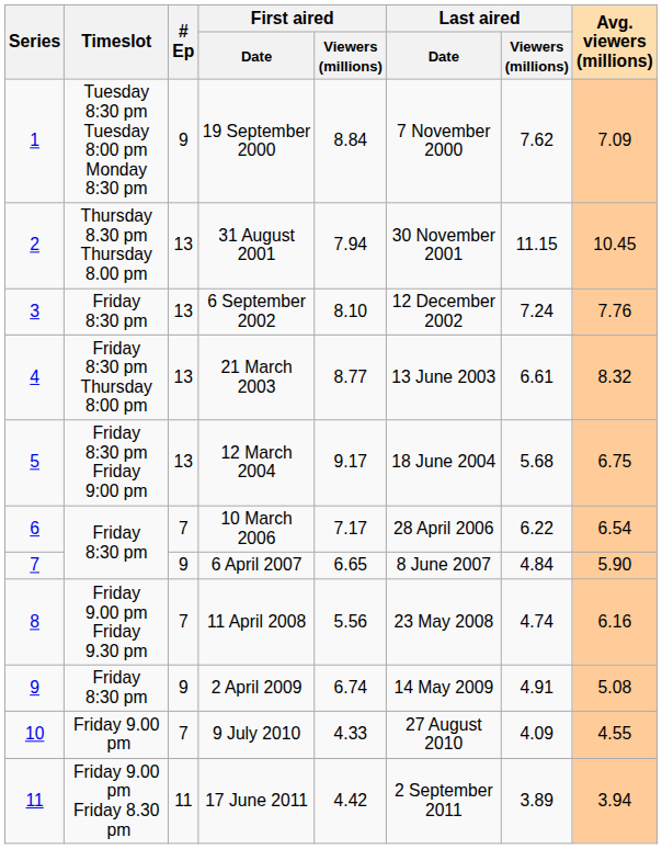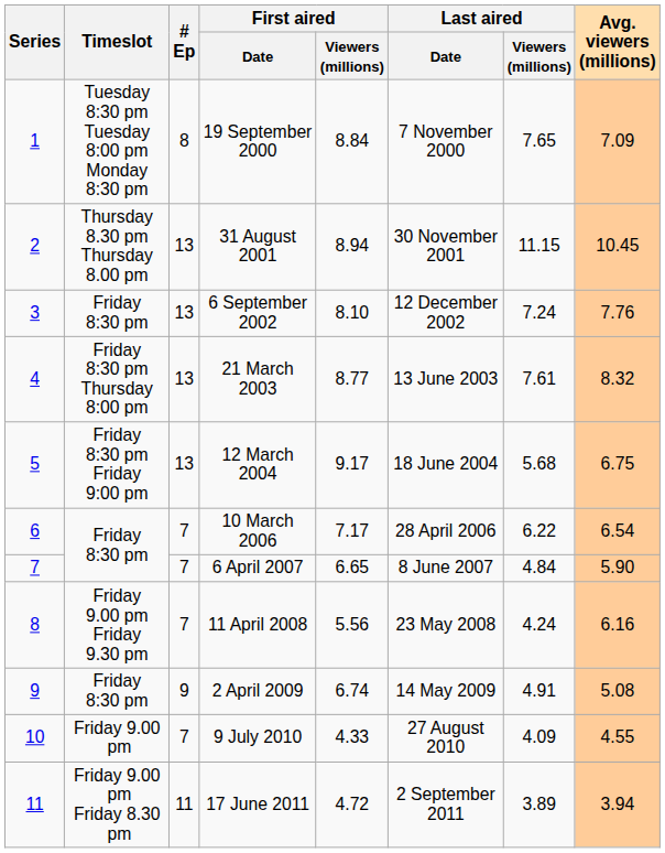19 September 2000 | # Ep: 9 -> 8
19 September 2000 | Last aired / Viewers (millions): 7.62 -> 7.65
31 August 2001 | First aired / Viewers (millions): 7.94 -> 8.94
21 March 2003 | Last aired / Viewers (millions): 6.61 -> 7.61
6 April 2007 | # Ep: 9 -> 7
11 April 2008 | Last aired / Viewers (millions): 4.74 -> 4.24
17 June 2011 | First aired / Viewers (millions): 4.42 -> 4.72
